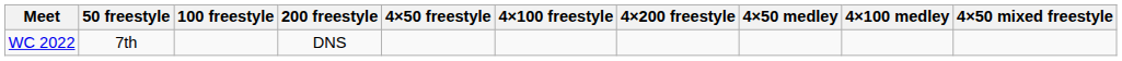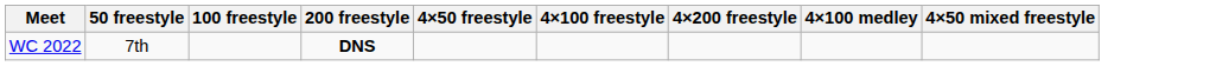- column: 4×50 medley
WC 2022 | 200 freestyle: normal -> bold
